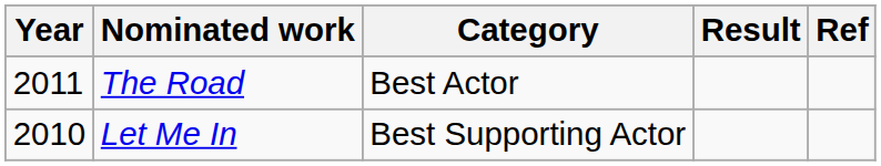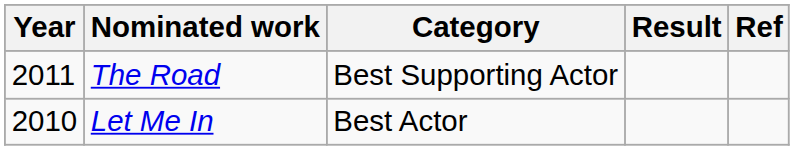The Road | Category: Best Actor -> Best Supporting Actor
Let Me In | Category: Best Supporting Actor -> Best Actor
